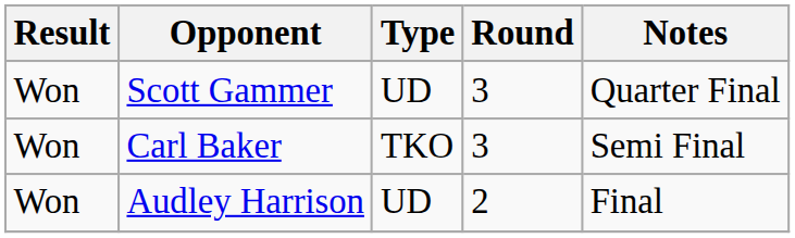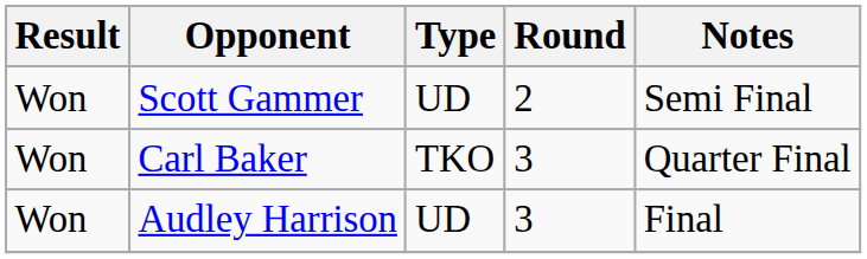Scott Gammer | Round: 3 -> 2
Scott Gammer | Notes: Quarter Final -> Semi Final
Carl Baker | Notes: Semi Final -> Quarter Final
Audley Harrison | Round: 2 -> 3
